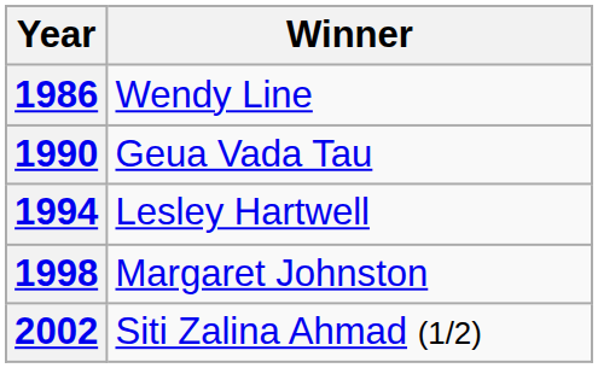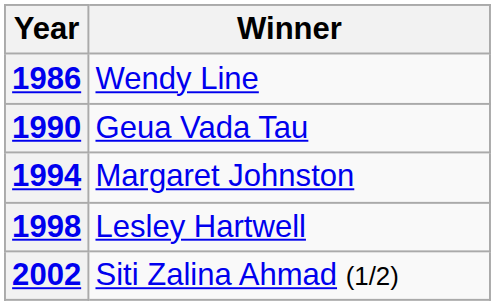1994 | Winner: Lesley Hartwell -> Margaret Johnston
1998 | Winner: Margaret Johnston -> Lesley Hartwell
